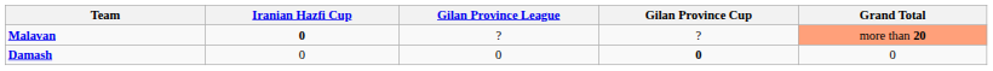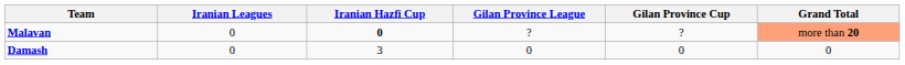+ column: Iranian Leagues | 0 | 0
Damash | Iranian Hazfi Cup: 0 -> 3
Damash | Gilan Province Cup: bold -> normal
